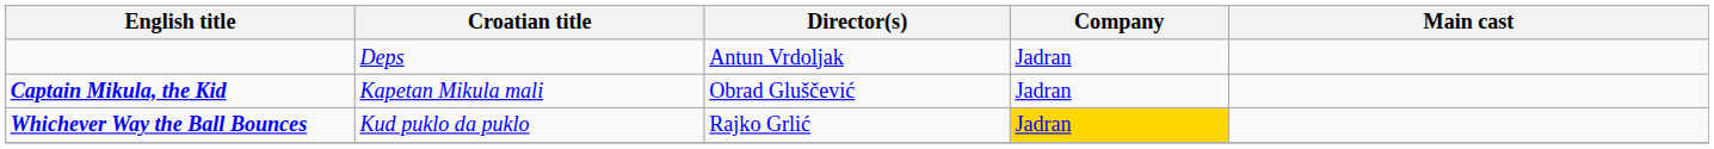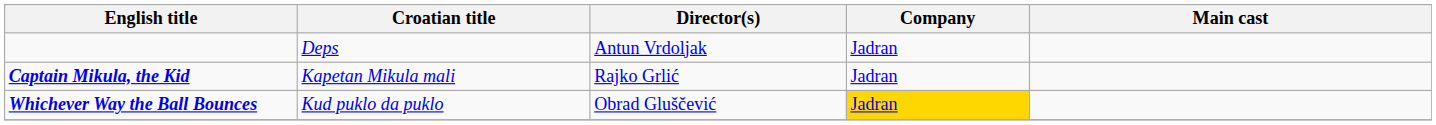Captain Mikula, the Kid | Director(s): Obrad Gluščević -> Rajko Grlić
Whichever Way the Ball Bounces | Director(s): Rajko Grlić -> Obrad Gluščević
